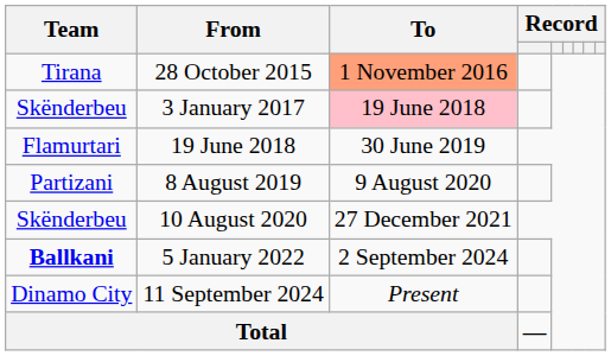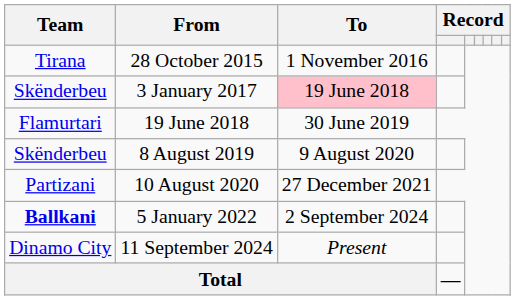28 October 2015 | To: lightsalmon background -> no background
8 August 2019 | Team: Partizani -> Skënderbeu
10 August 2020 | Team: Skënderbeu -> Partizani
